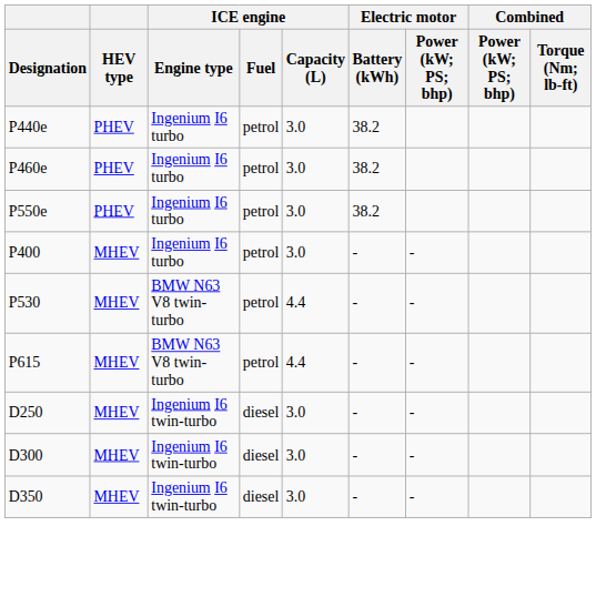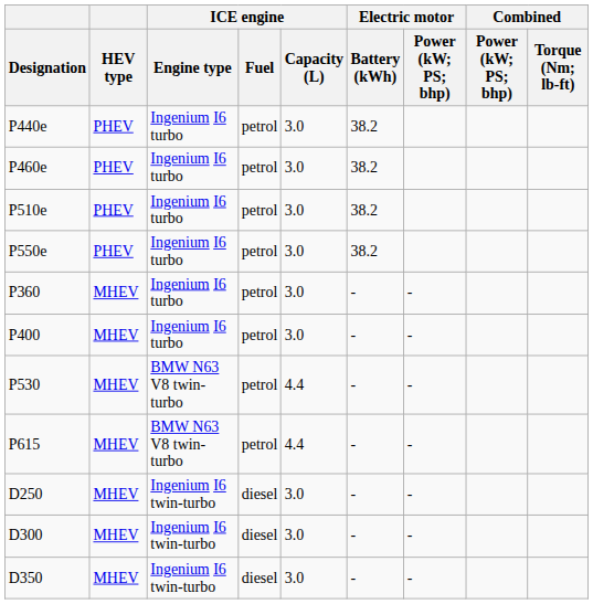+ row: P510e | PHEV | Ingenium I6 turbo | petrol | 3.0 | 38.2
+ row: P360 | MHEV | Ingenium I6 turbo | petrol | 3.0 | - | -
